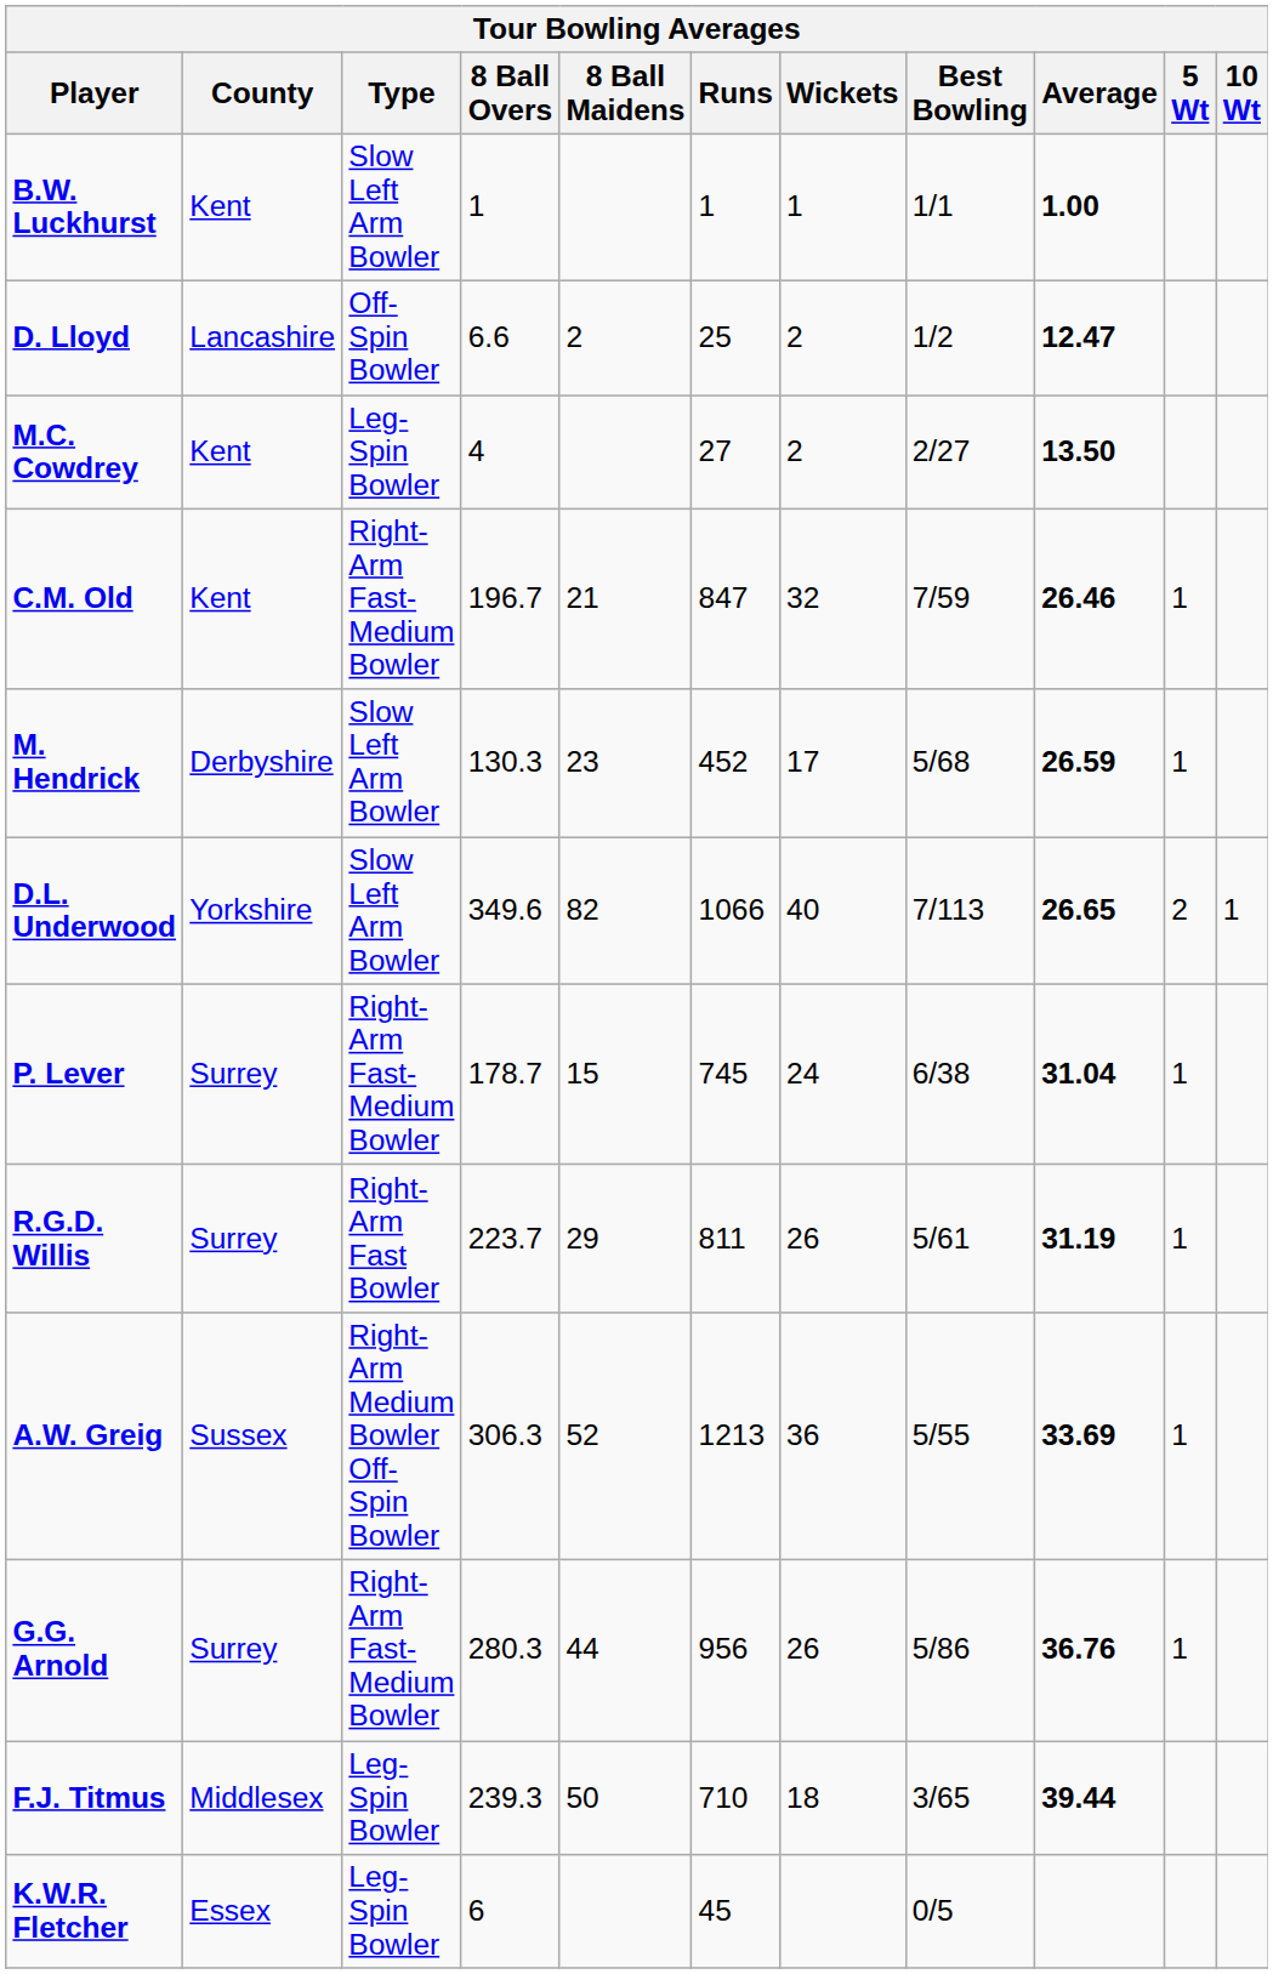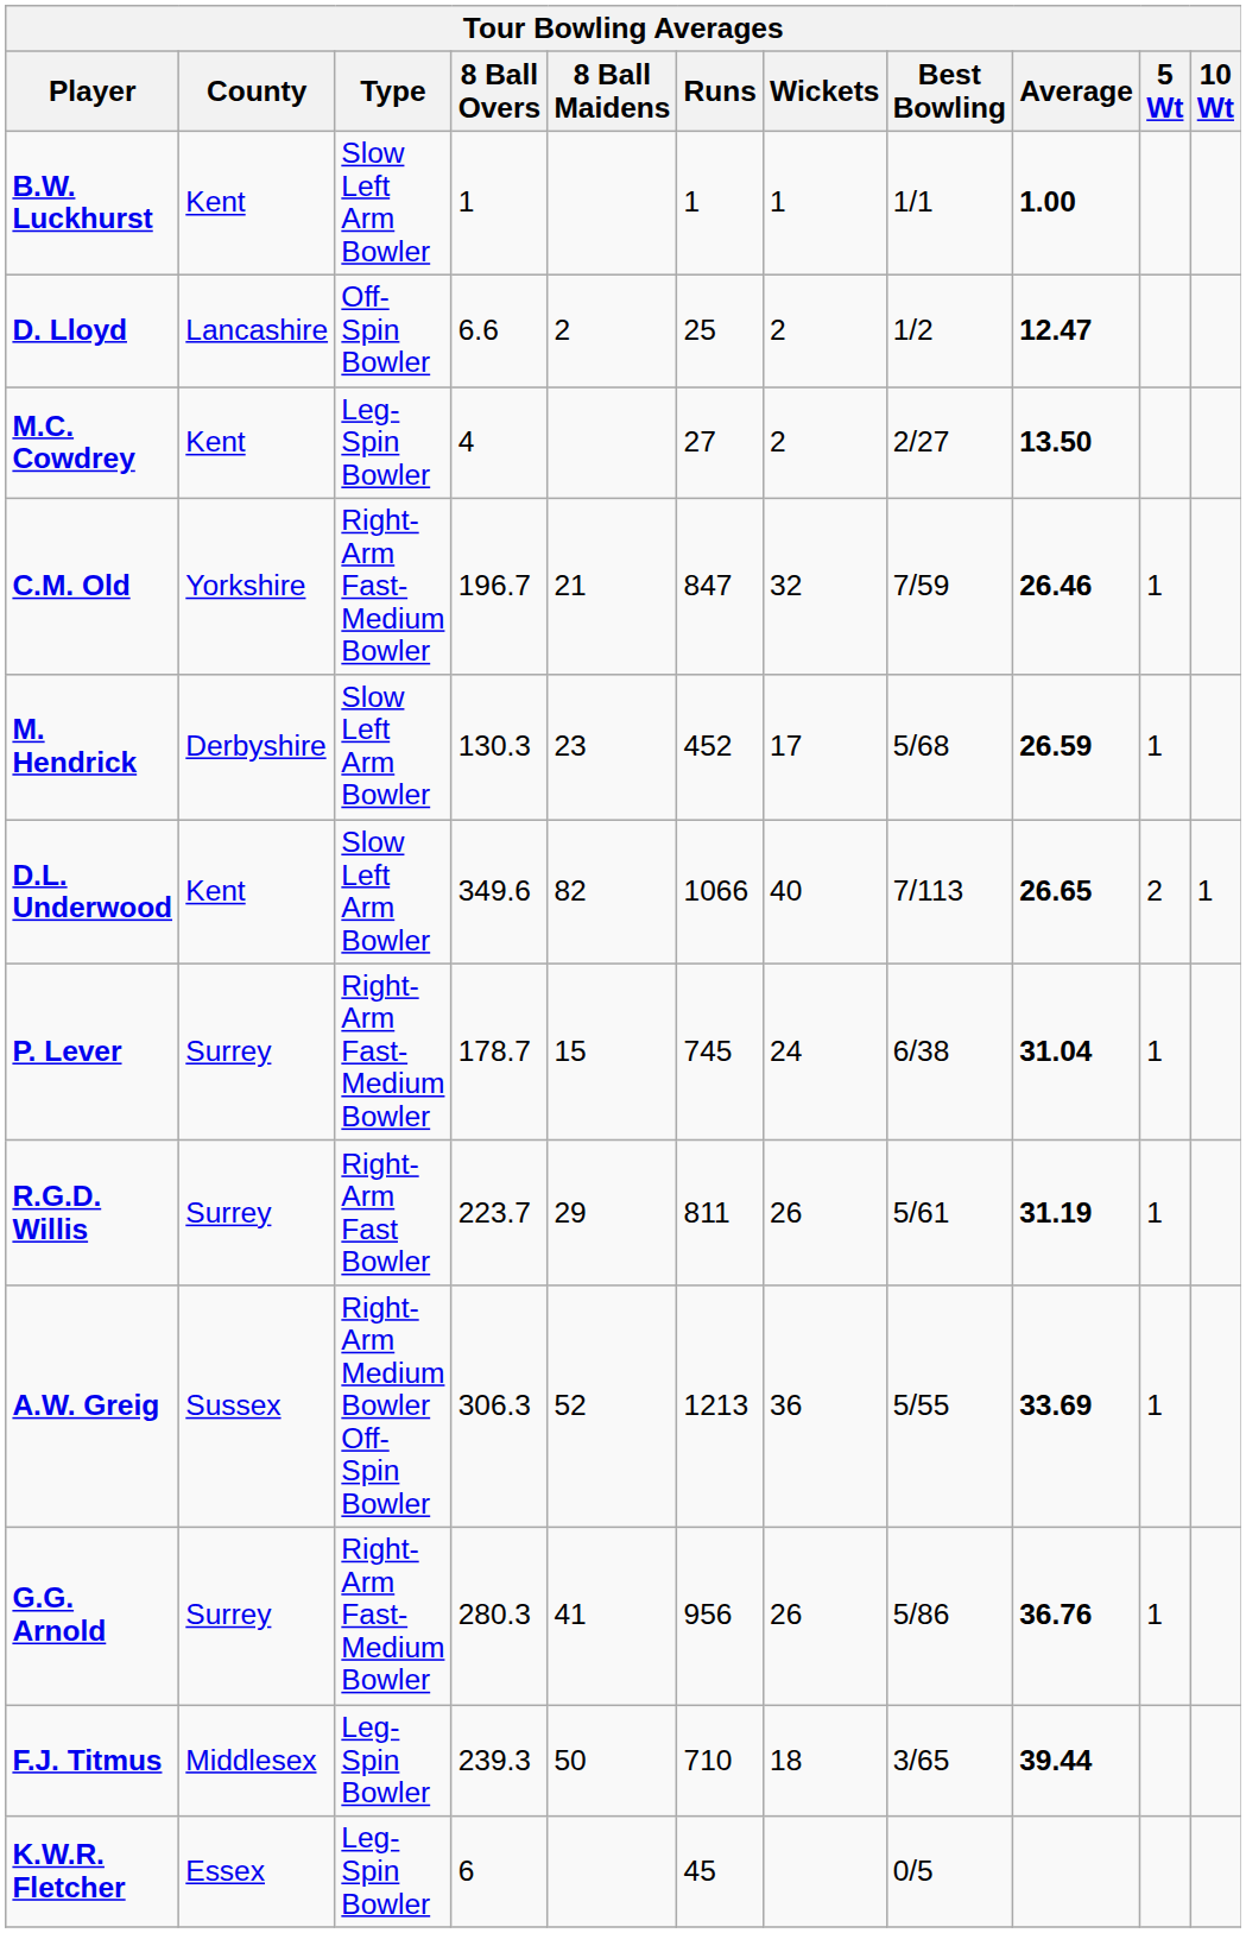C.M. Old | County: Kent -> Yorkshire
D.L. Underwood | County: Yorkshire -> Kent
G.G. Arnold | 8 Ball Maidens: 44 -> 41
